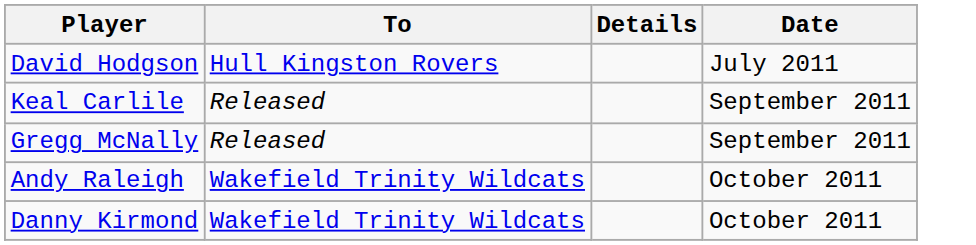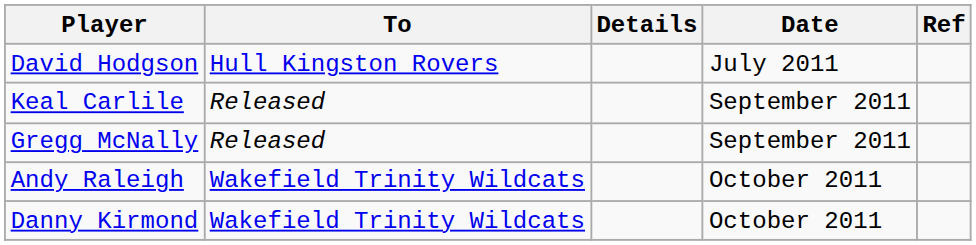+ column: Ref
